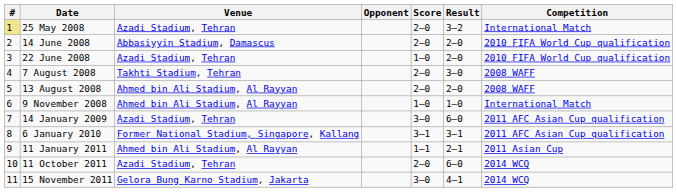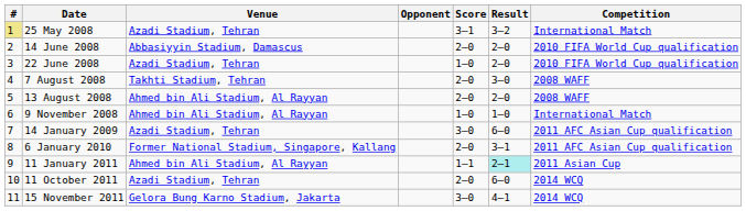25 May 2008 | Score: 2–0 -> 3–1
6 January 2010 | Score: 3–1 -> 2–0
11 January 2011 | Result: no background -> paleturquoise background
